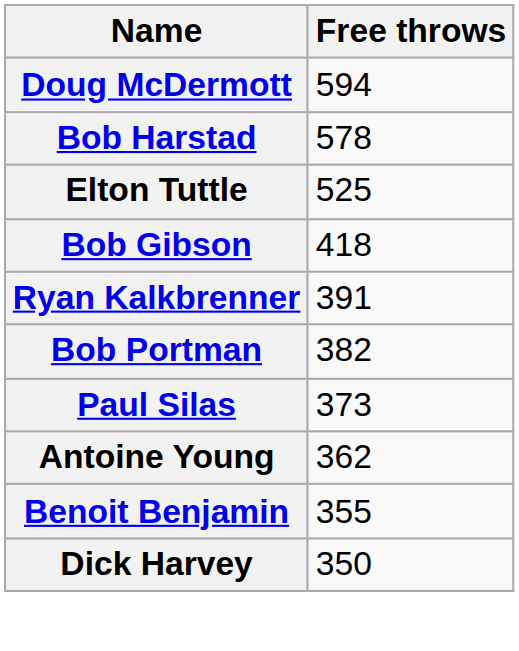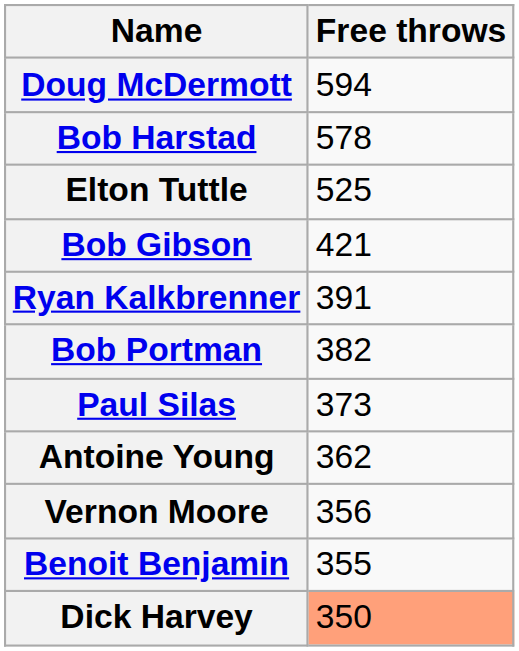Bob Gibson | Free throws: 418 -> 421
+ row: Vernon Moore | 356
Dick Harvey | Free throws: no background -> lightsalmon background
